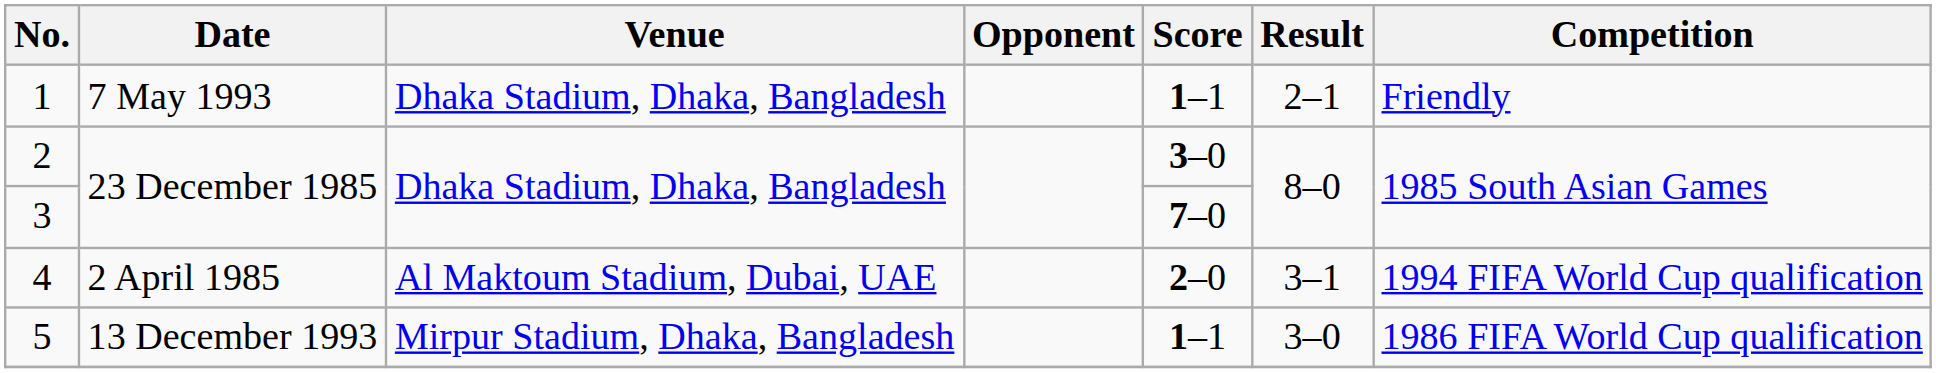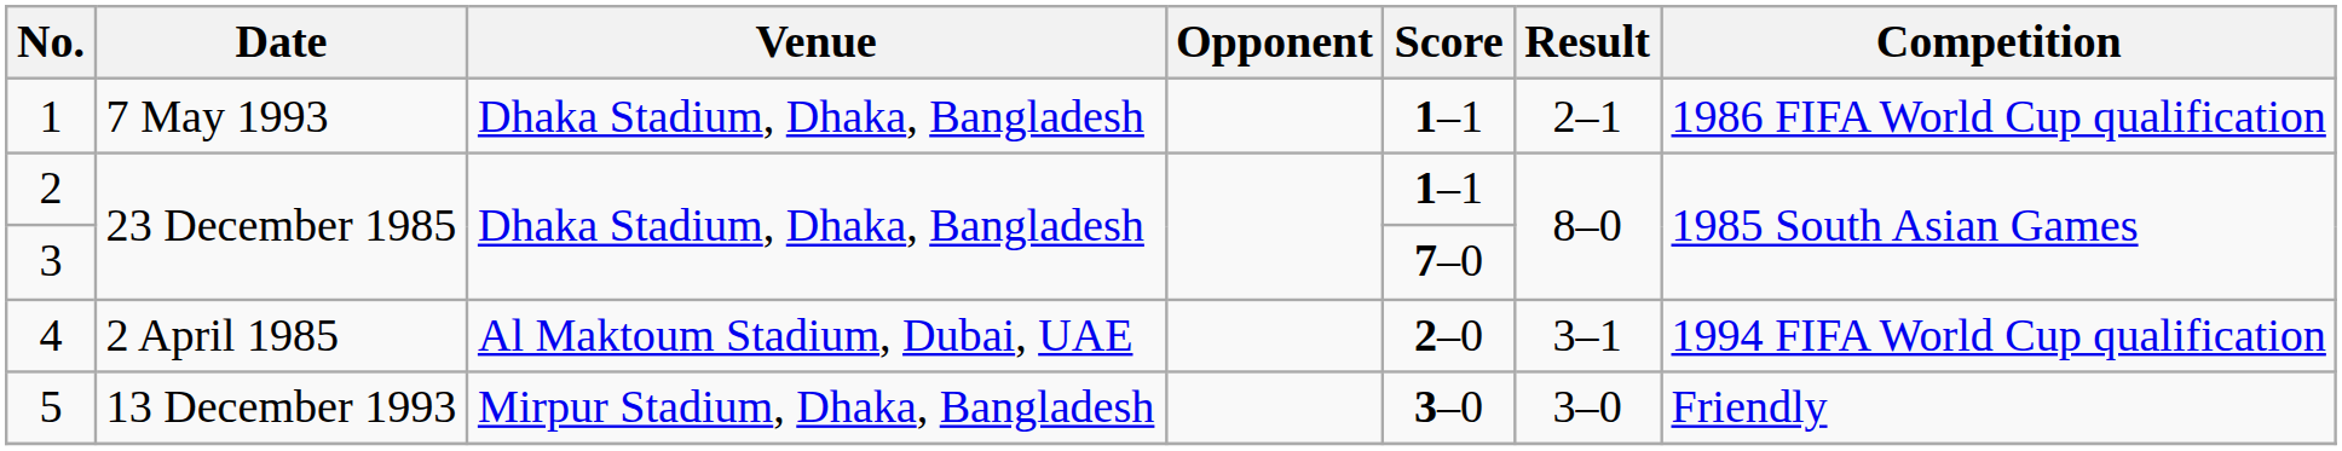1 | Competition: Friendly -> 1986 FIFA World Cup qualification
2 | Score: 3–0 -> 1–1
5 | Score: 1–1 -> 3–0
5 | Competition: 1986 FIFA World Cup qualification -> Friendly
